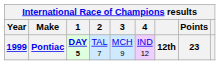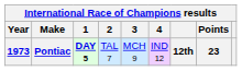Pontiac | Year: 1999 -> 1973
